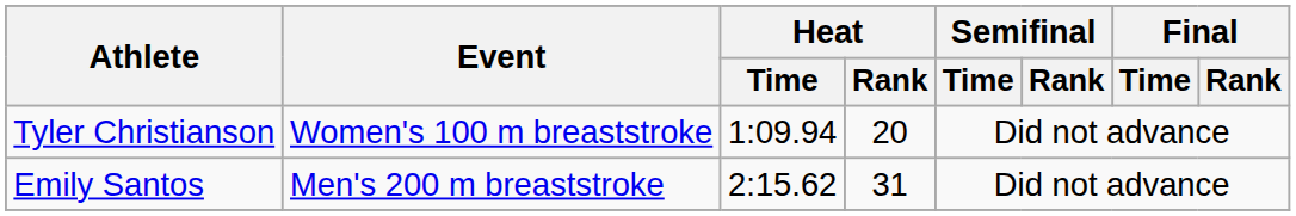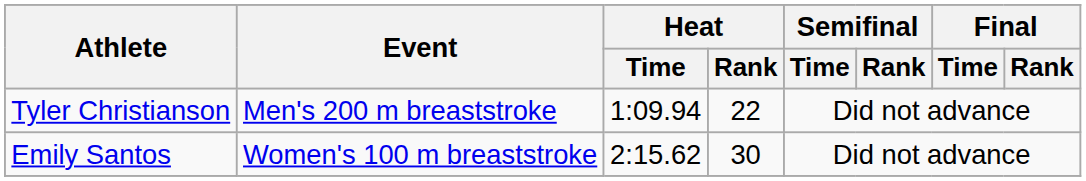Tyler Christianson | Event: Women's 100 m breaststroke -> Men's 200 m breaststroke
Tyler Christianson | Heat / Rank: 20 -> 22
Emily Santos | Event: Men's 200 m breaststroke -> Women's 100 m breaststroke
Emily Santos | Heat / Rank: 31 -> 30
